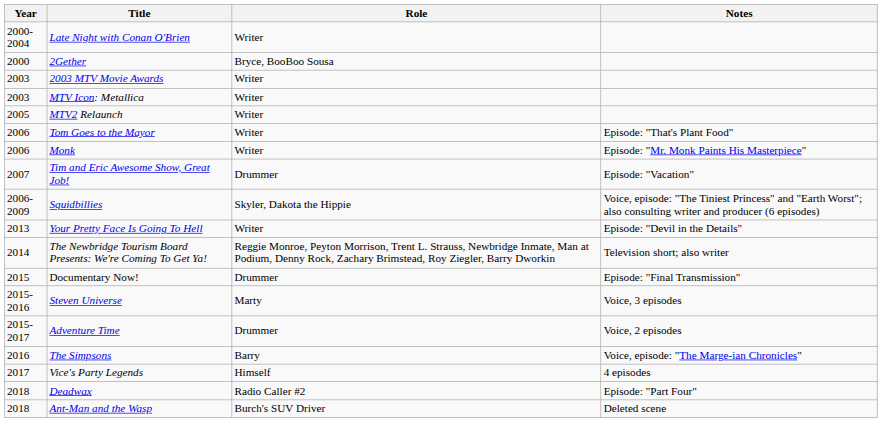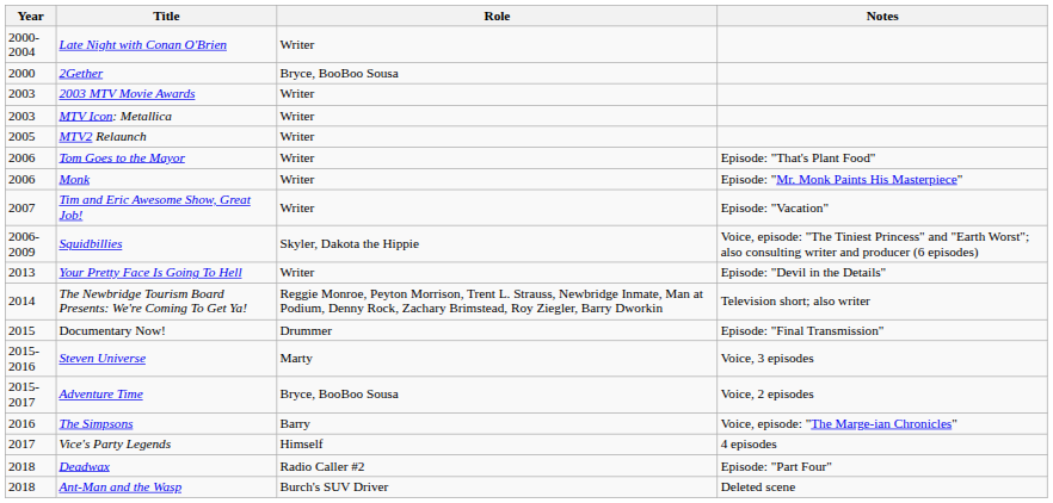Tim and Eric Awesome Show, Great Job! | Role: Drummer -> Writer
Adventure Time | Role: Drummer -> Bryce, BooBoo Sousa
